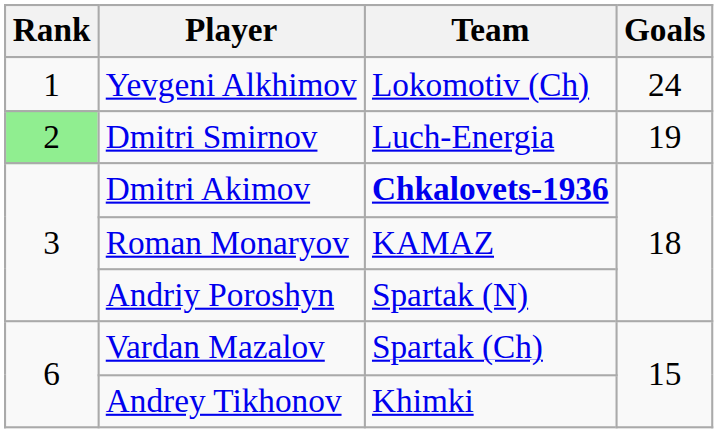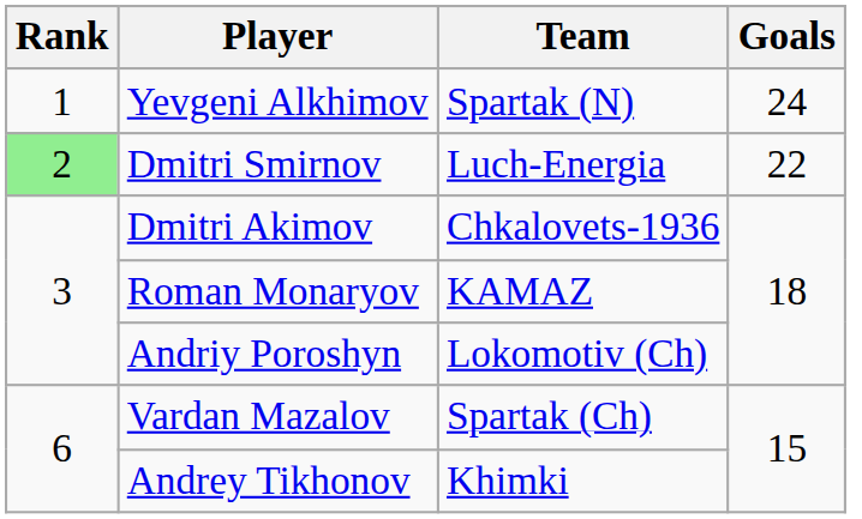Yevgeni Alkhimov | Team: Lokomotiv (Ch) -> Spartak (N)
Dmitri Smirnov | Goals: 19 -> 22
Dmitri Akimov | Team: bold -> normal
Andriy Poroshyn | Team: Spartak (N) -> Lokomotiv (Ch)
